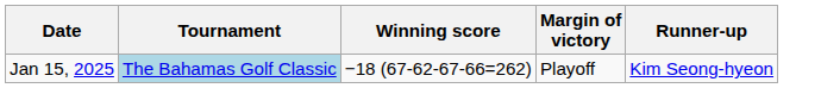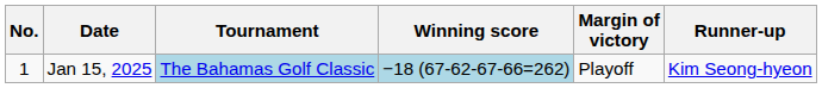+ column: No. | 1
Jan 15, 2025 | Winning score: no background -> lightblue background
